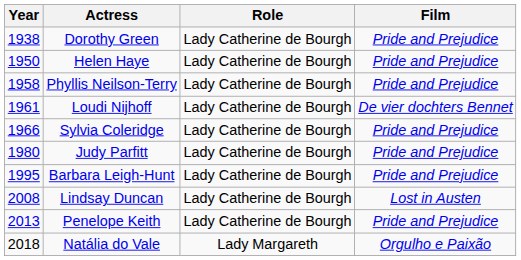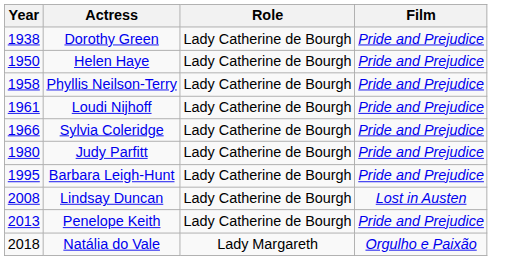Loudi Nijhoff | Film: De vier dochters Bennet -> Pride and Prejudice
